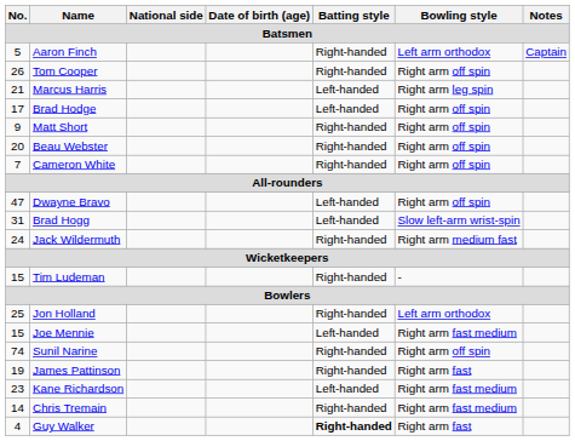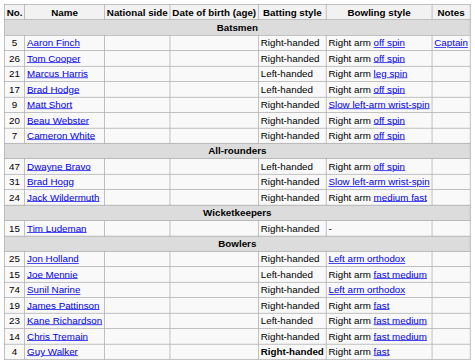Aaron Finch | Bowling style: Left arm orthodox -> Right arm off spin
Matt Short | Bowling style: Right arm off spin -> Slow left-arm wrist-spin
Brad Hogg | Batting style: Left-handed -> Right-handed
Sunil Narine | Bowling style: Right arm off spin -> Left arm orthodox
